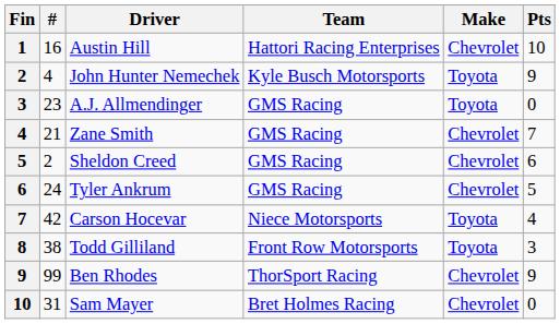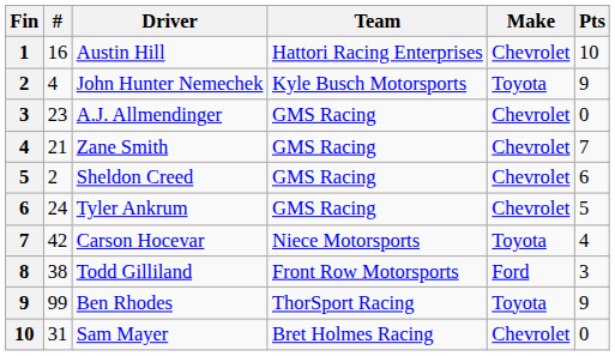A.J. Allmendinger | Make: Toyota -> Chevrolet
Todd Gilliland | Make: Toyota -> Ford
Ben Rhodes | Make: Chevrolet -> Toyota
